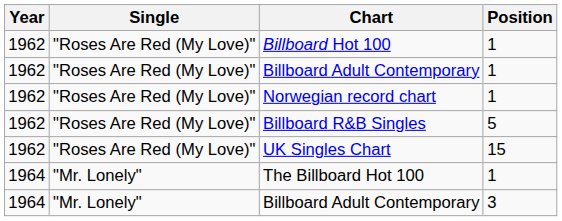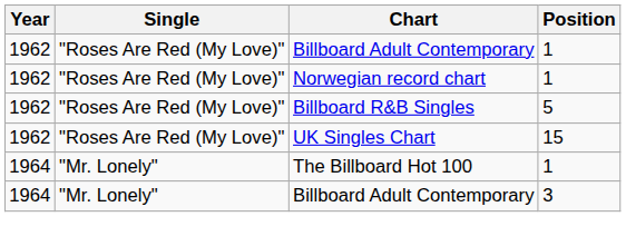- row: 1962 | "Roses Are Red (My Love)" | Billboard Hot 100 | 1
